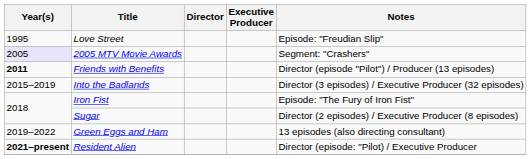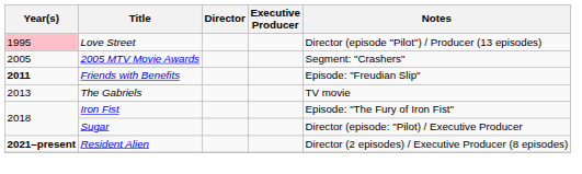Love Street | Year(s): no background -> pink background
Love Street | Notes: Episode: "Freudian Slip" -> Director (episode "Pilot") / Producer (13 episodes)
2005 MTV Movie Awards | Year(s): lavender background -> no background
Friends with Benefits | Notes: Director (episode "Pilot") / Producer (13 episodes) -> Episode: "Freudian Slip"
+ row: 2013 | The Gabriels | TV movie
- row: 2015–2019 | Into the Badlands | Director (3 episodes) / Executive Producer (32 episodes)
Sugar | Notes: Director (2 episodes) / Executive Producer (8 episodes) -> Director (episode: "Pilot) / Executive Producer
- row: 2019–2022 | Green Eggs and Ham | 13 episodes (also directing consultant)
Resident Alien | Notes: Director (episode: "Pilot) / Executive Producer -> Director (2 episodes) / Executive Producer (8 episodes)
